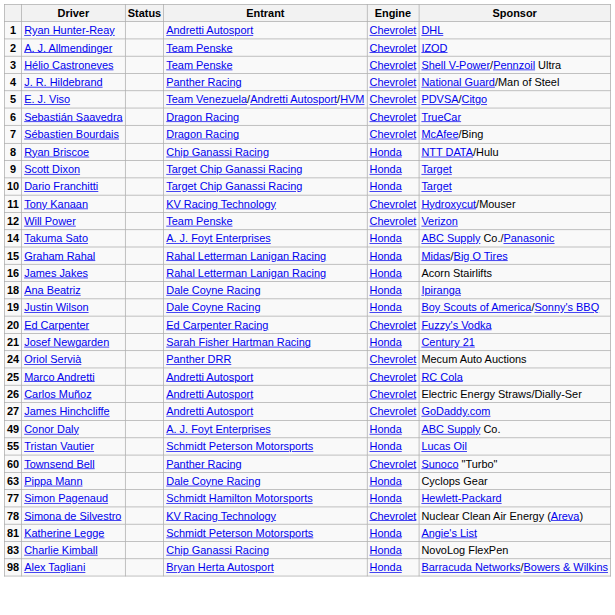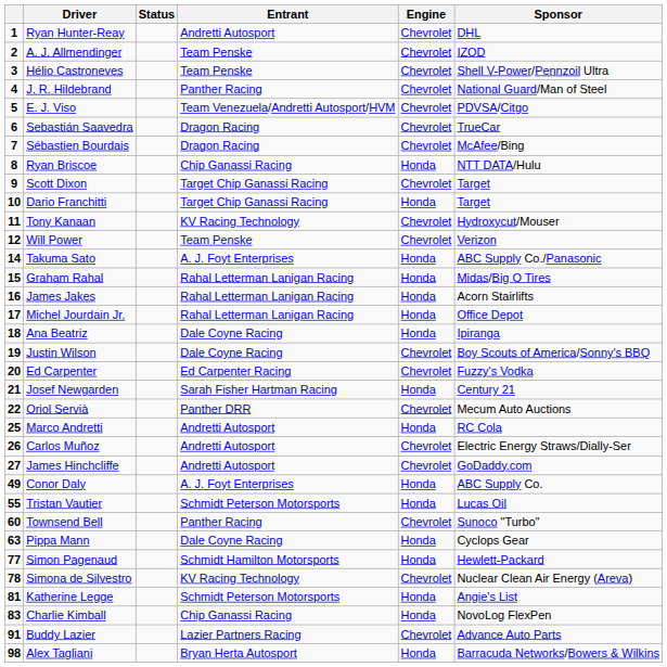Scott Dixon | Engine: Honda -> Chevrolet
+ row: 17 | Michel Jourdain Jr. | Rahal Letterman Lanigan Racing | Honda | Office Depot
Justin Wilson | Engine: Honda -> Chevrolet
Oriol Servià | column 1: 24 -> 22
Marco Andretti | Engine: Chevrolet -> Honda
+ row: 91 | Buddy Lazier | Lazier Partners Racing | Chevrolet | Advance Auto Parts
